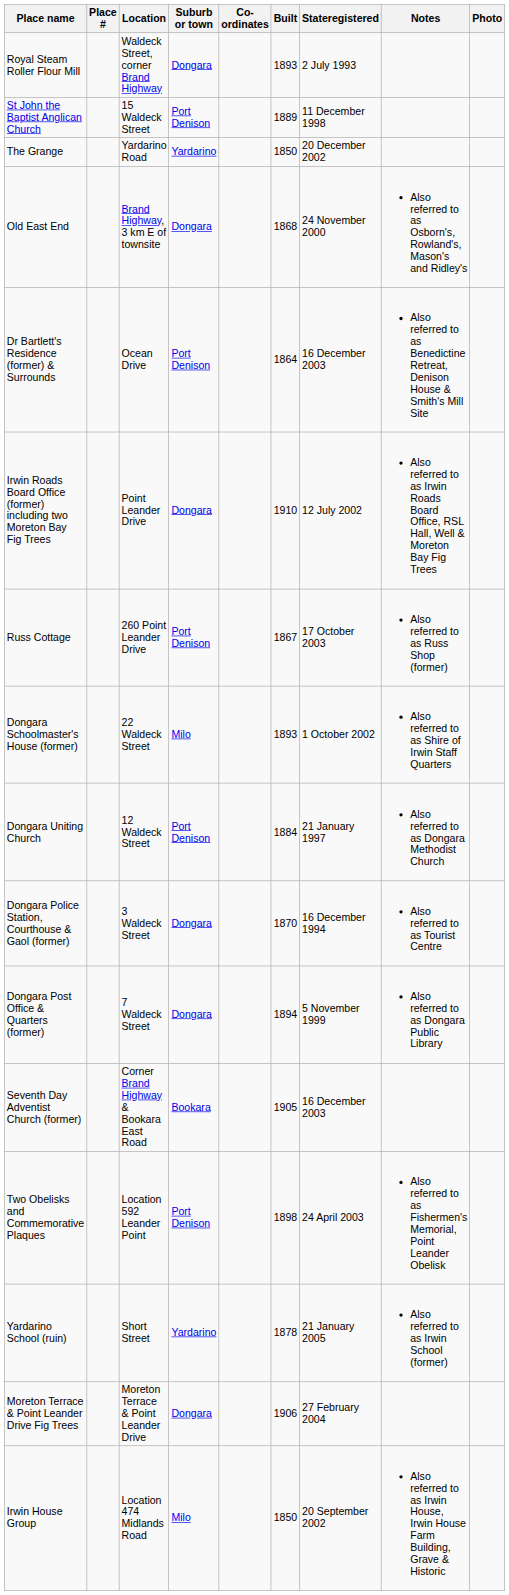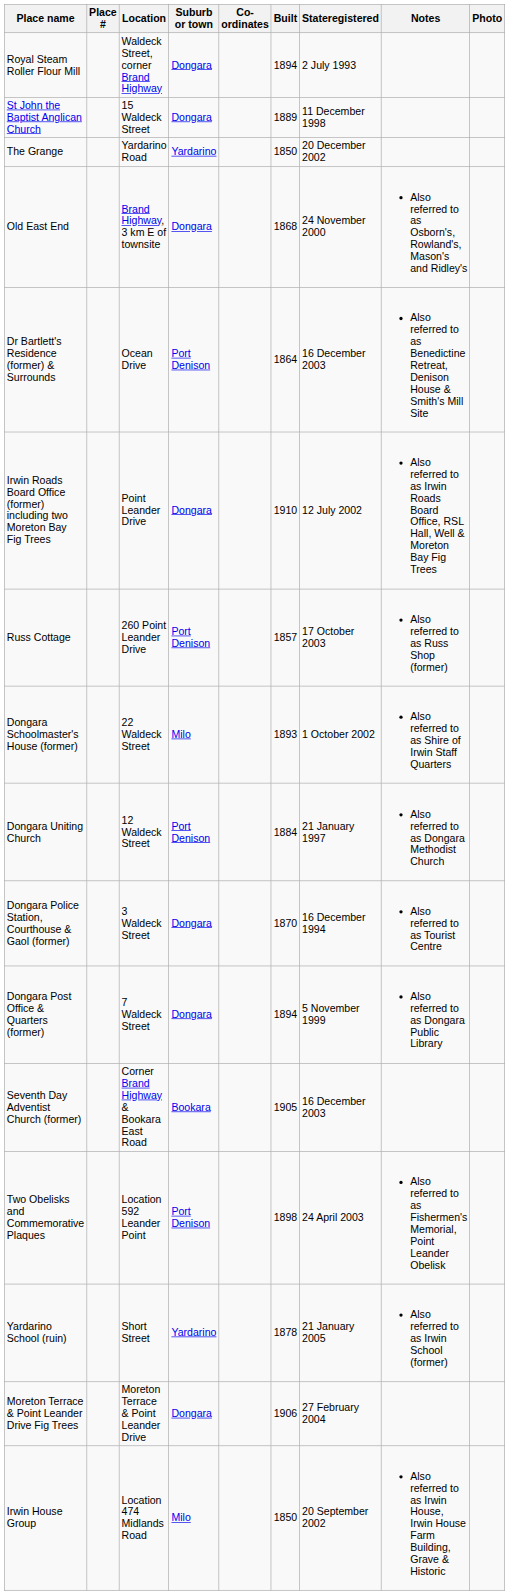Royal Steam Roller Flour Mill | Built: 1893 -> 1894
St John the Baptist Anglican Church | Suburb or town: Port Denison -> Dongara
Russ Cottage | Built: 1867 -> 1857
